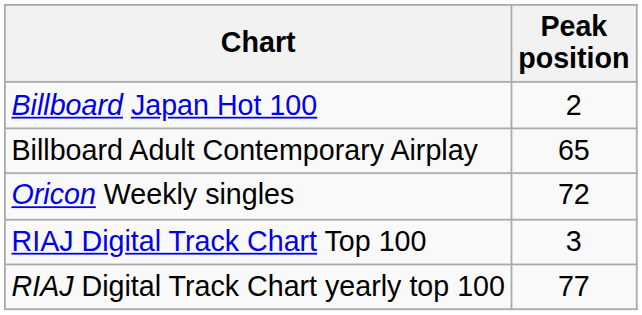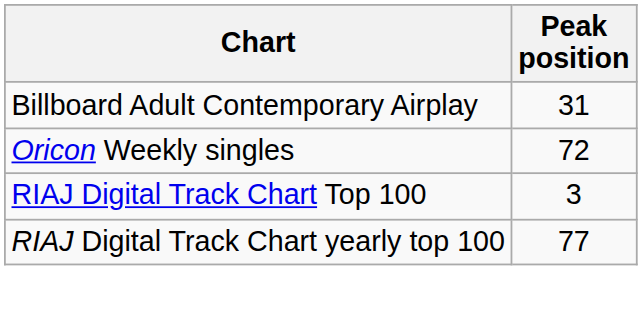- row: Billboard Japan Hot 100 | 2
Billboard Adult Contemporary Airplay | Peak position: 65 -> 31
